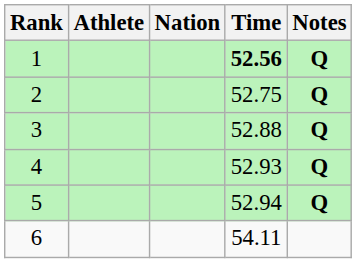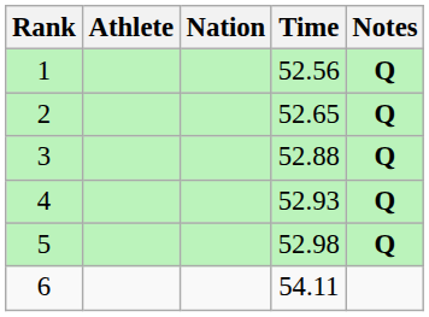1 | Time: bold -> normal
2 | Time: 52.75 -> 52.65
5 | Time: 52.94 -> 52.98
